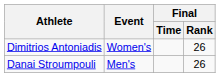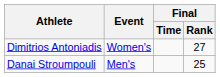Dimitrios Antoniadis | Final / Rank: 26 -> 27
Danai Stroumpouli | Final / Rank: 26 -> 25
